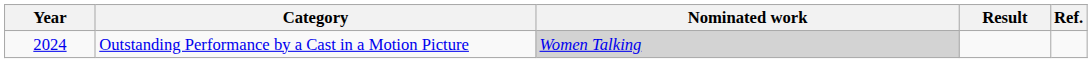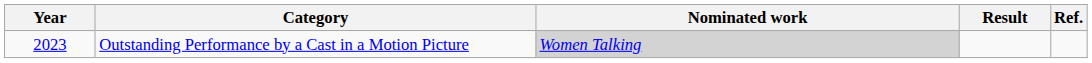Outstanding Performance by a Cast in a Motion Picture | Year: 2024 -> 2023
